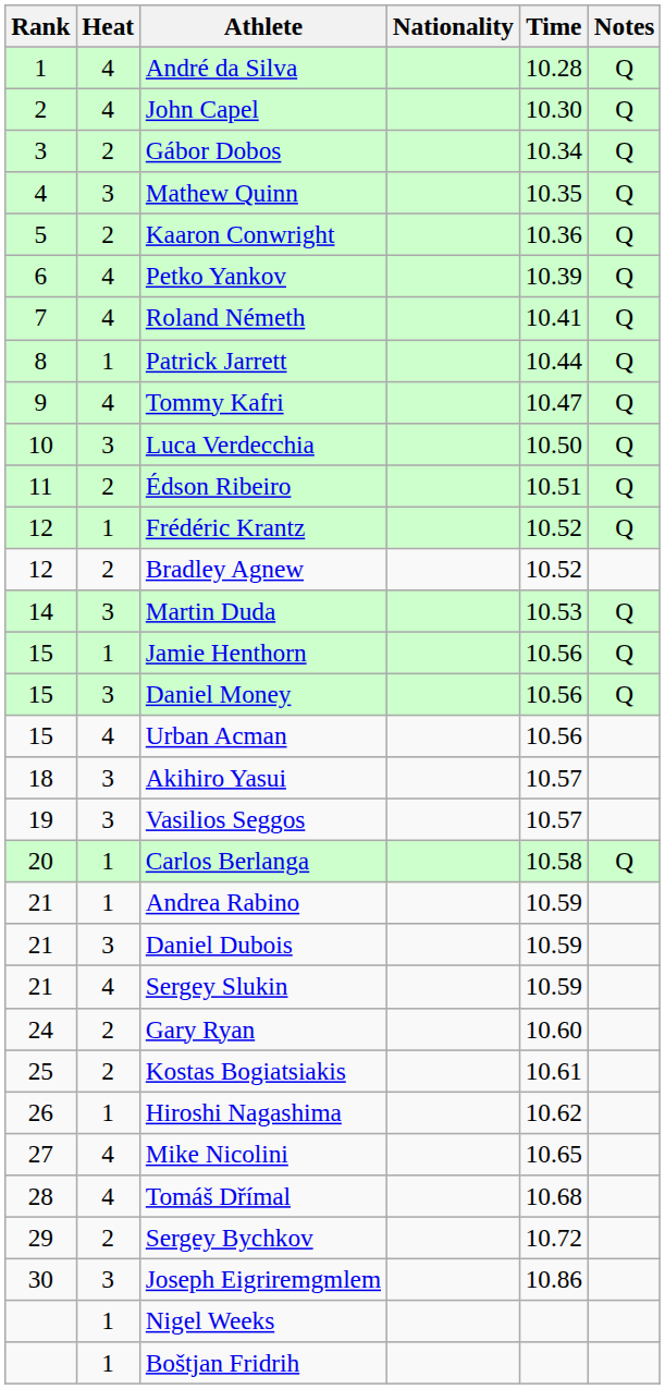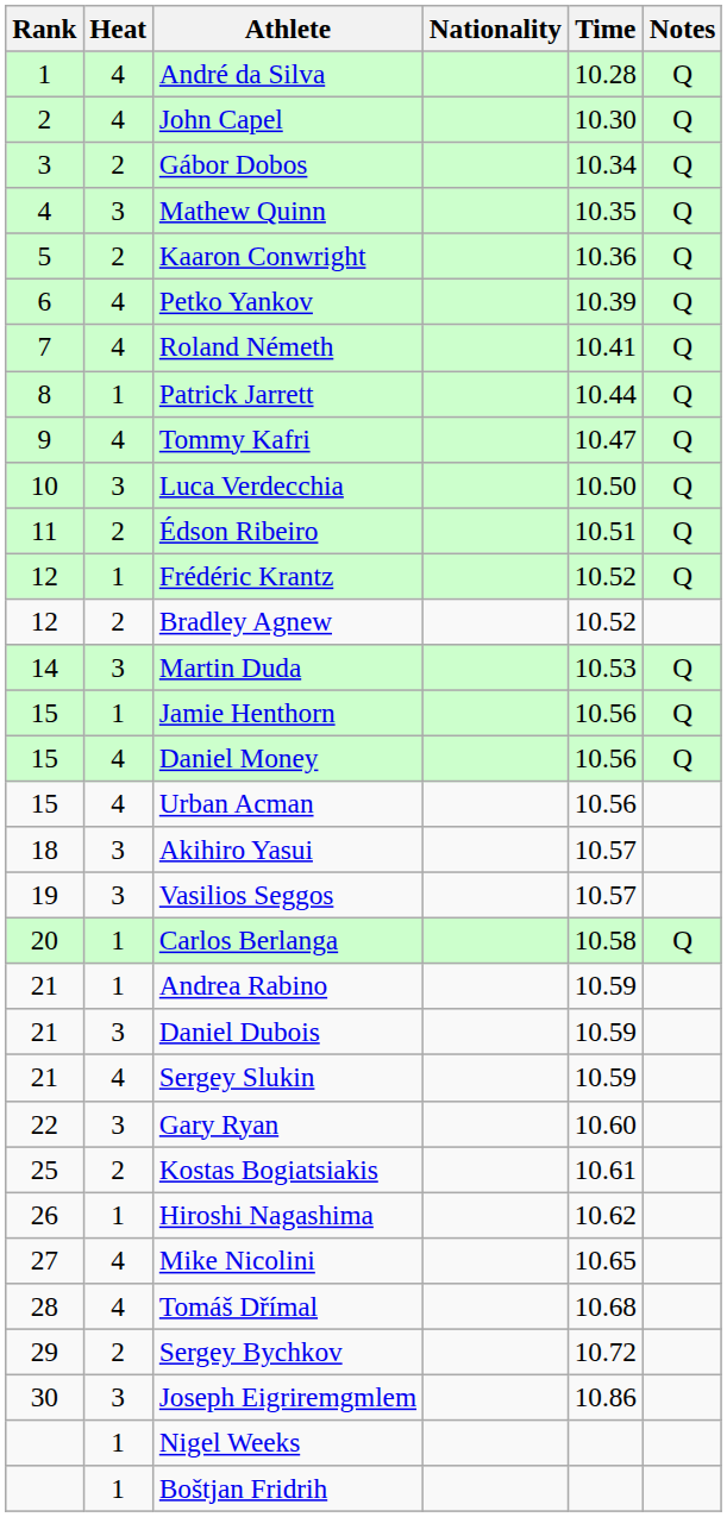Daniel Money | Heat: 3 -> 4
Gary Ryan | Rank: 24 -> 22
Gary Ryan | Heat: 2 -> 3
